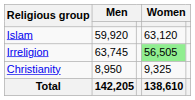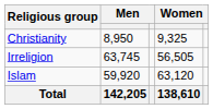rows swapped: Islam <-> Christianity
Irreligion | column 4: lightgreen background -> no background
